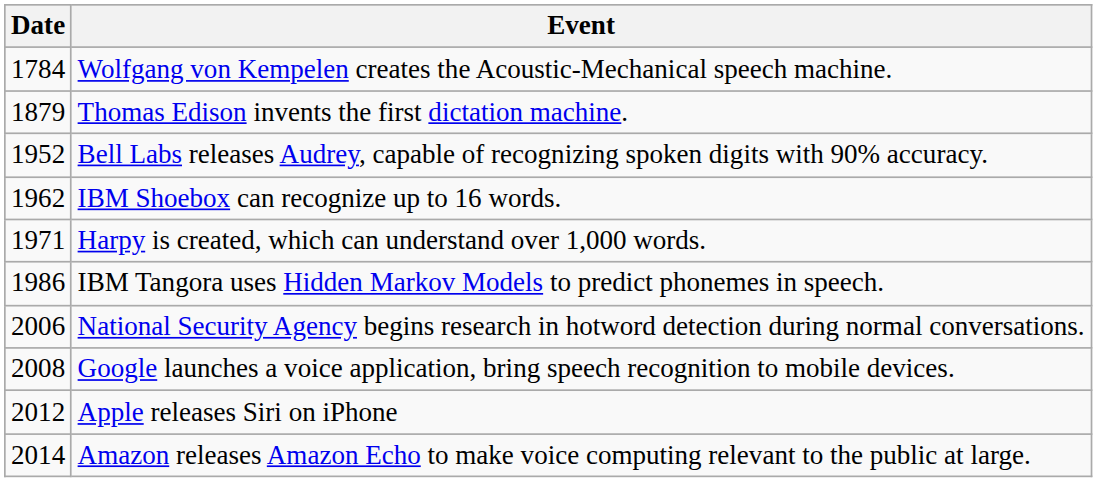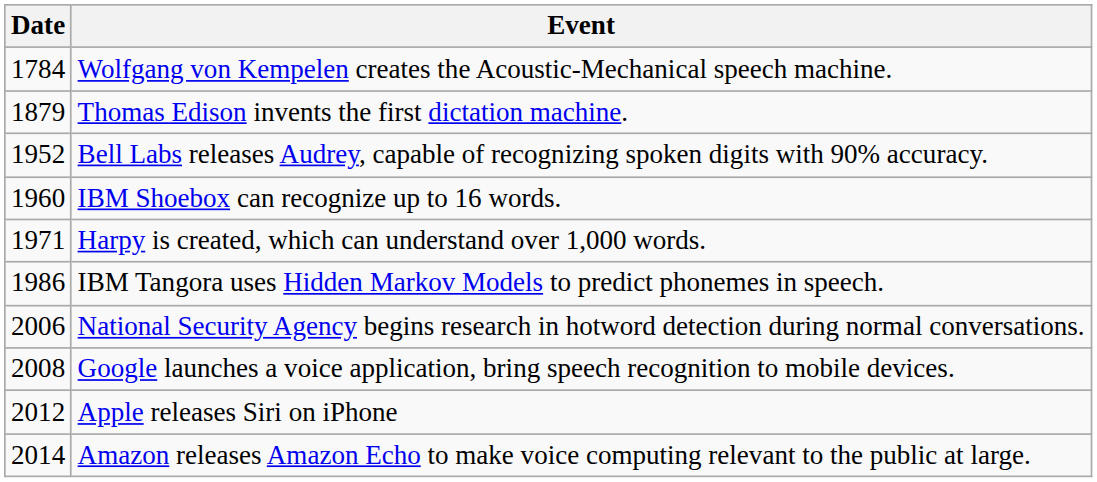IBM Shoebox can recognize up to 16 words. | Date: 1962 -> 1960
